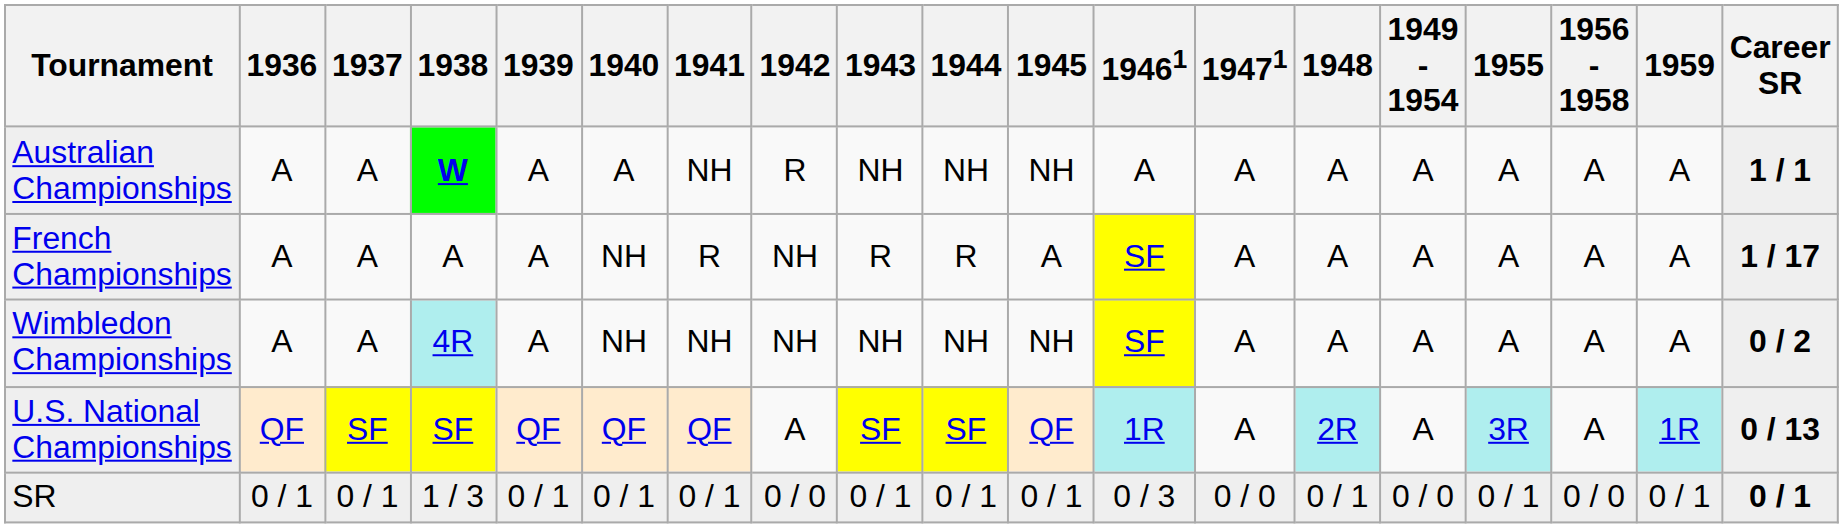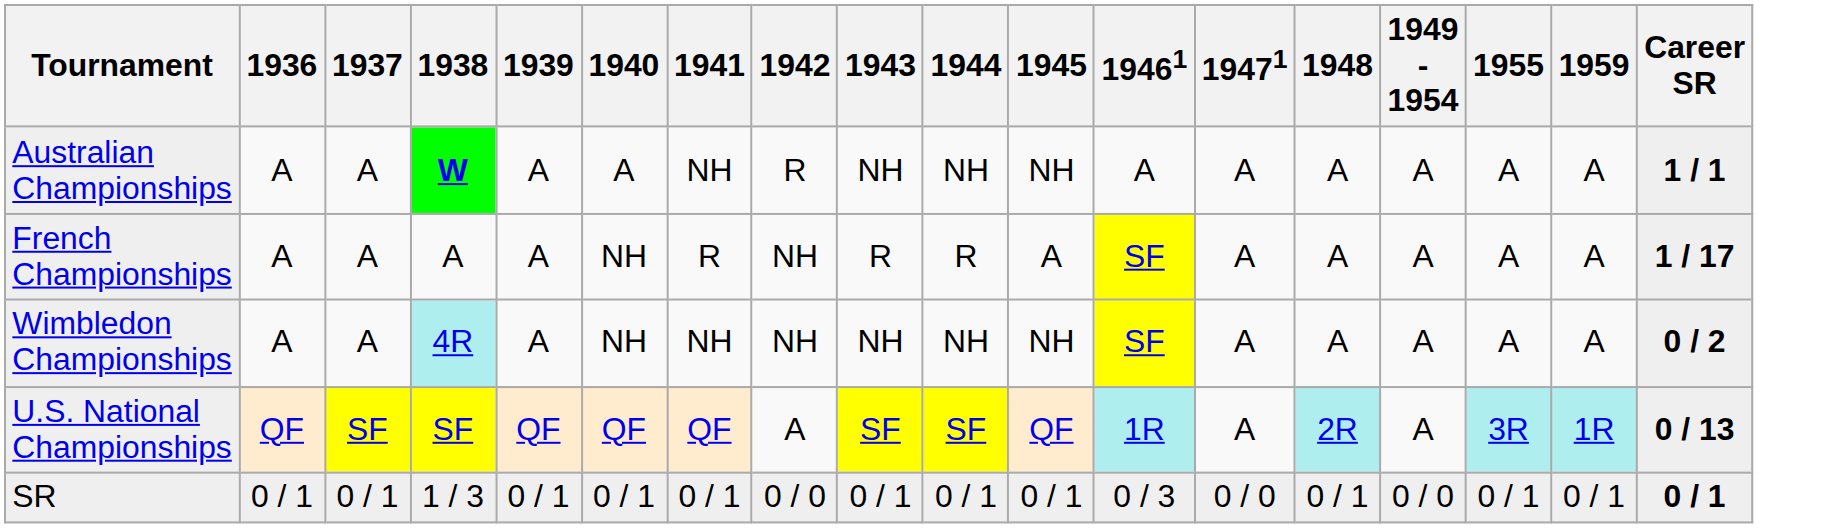- column: 1956 - 1958 | A | A | A | A | 0 / 0
